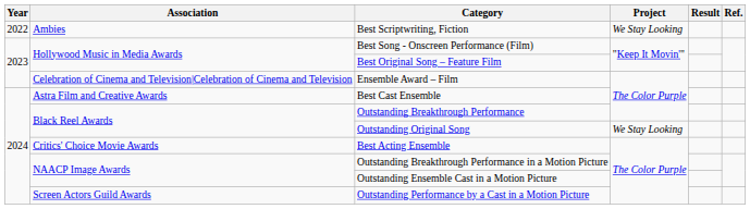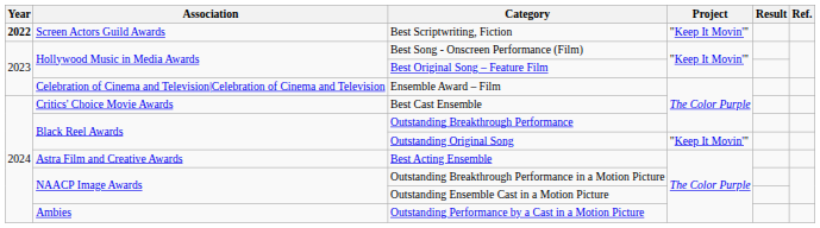Best Scriptwriting, Fiction | Year: normal -> bold
Best Scriptwriting, Fiction | Association: Ambies -> Screen Actors Guild Awards
Best Scriptwriting, Fiction | Project: We Stay Looking -> "Keep It Movin'"
Best Cast Ensemble | Association: Astra Film and Creative Awards -> Critics' Choice Movie Awards
Outstanding Original Song | Project: We Stay Looking -> "Keep It Movin'"
Best Acting Ensemble | Association: Critics' Choice Movie Awards -> Astra Film and Creative Awards
Outstanding Performance by a Cast in a Motion Picture | Association: Screen Actors Guild Awards -> Ambies
